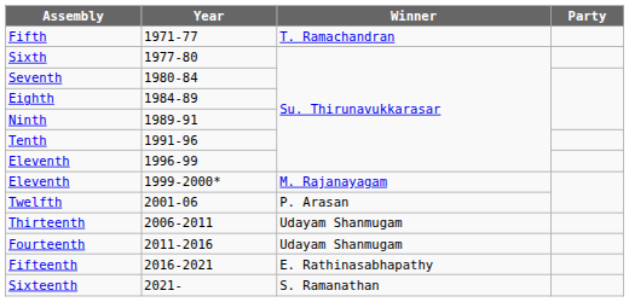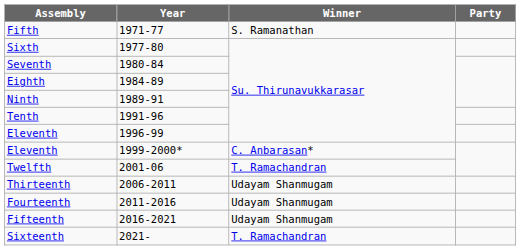Fifth | Winner: T. Ramachandran -> S. Ramanathan
Eleventh / 1999-2000* | Winner: M. Rajanayagam -> C. Anbarasan*
Twelfth | Winner: P. Arasan -> T. Ramachandran
Fifteenth | Winner: E. Rathinasabhapathy -> Udayam Shanmugam
Sixteenth | Winner: S. Ramanathan -> T. Ramachandran
